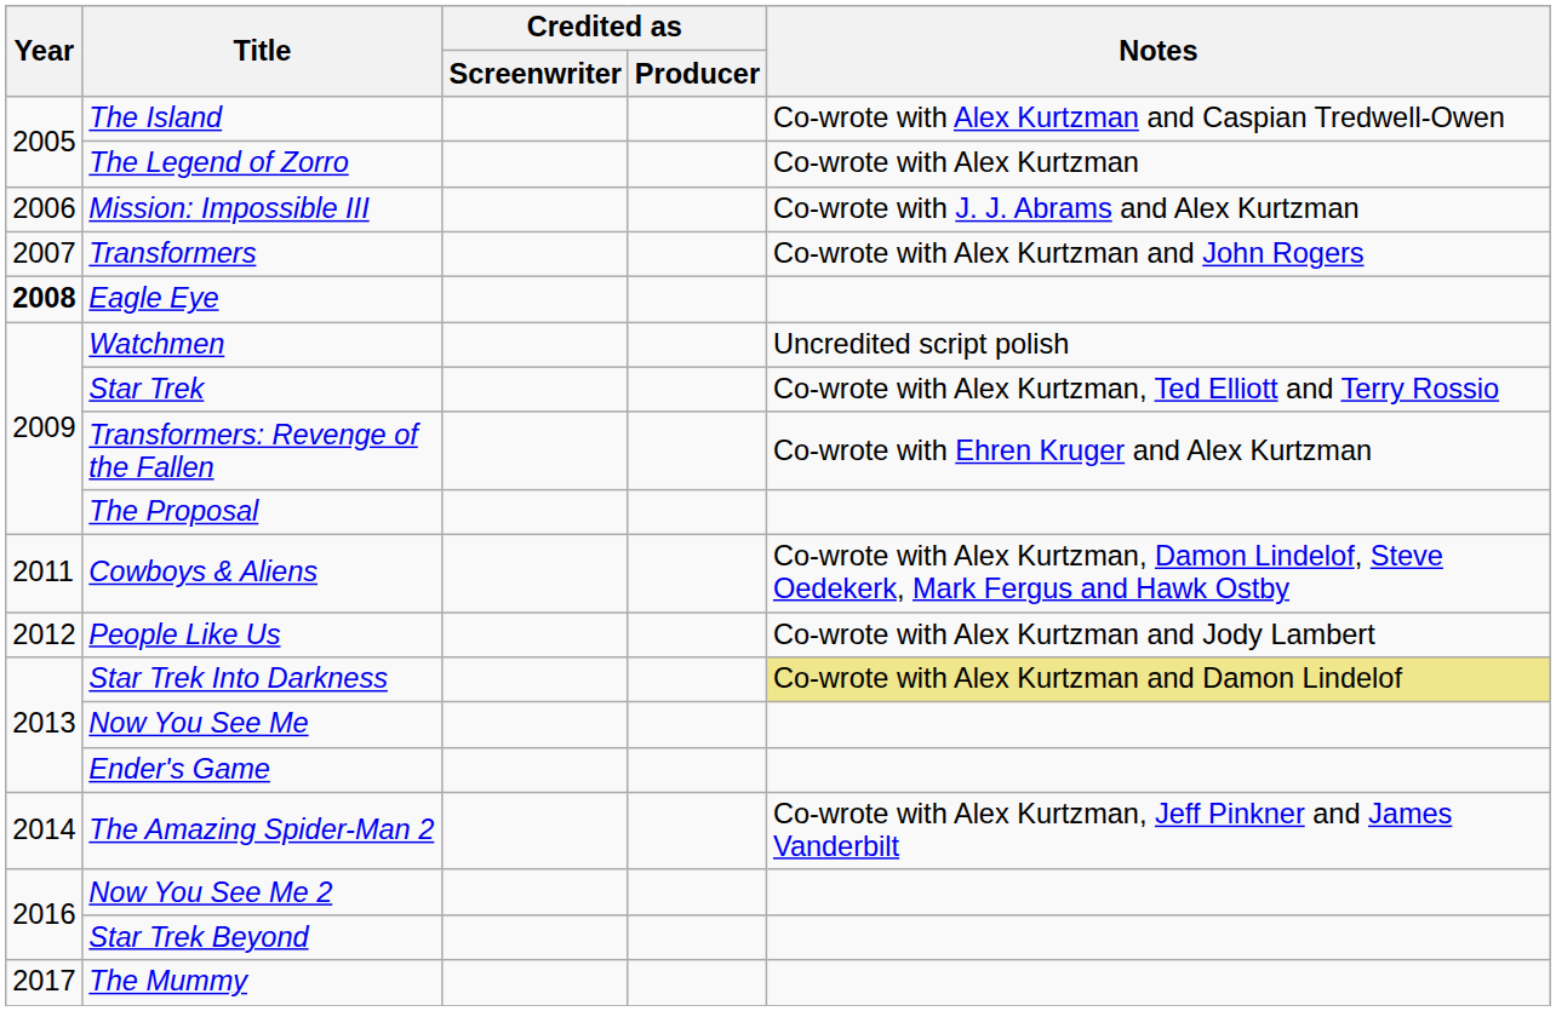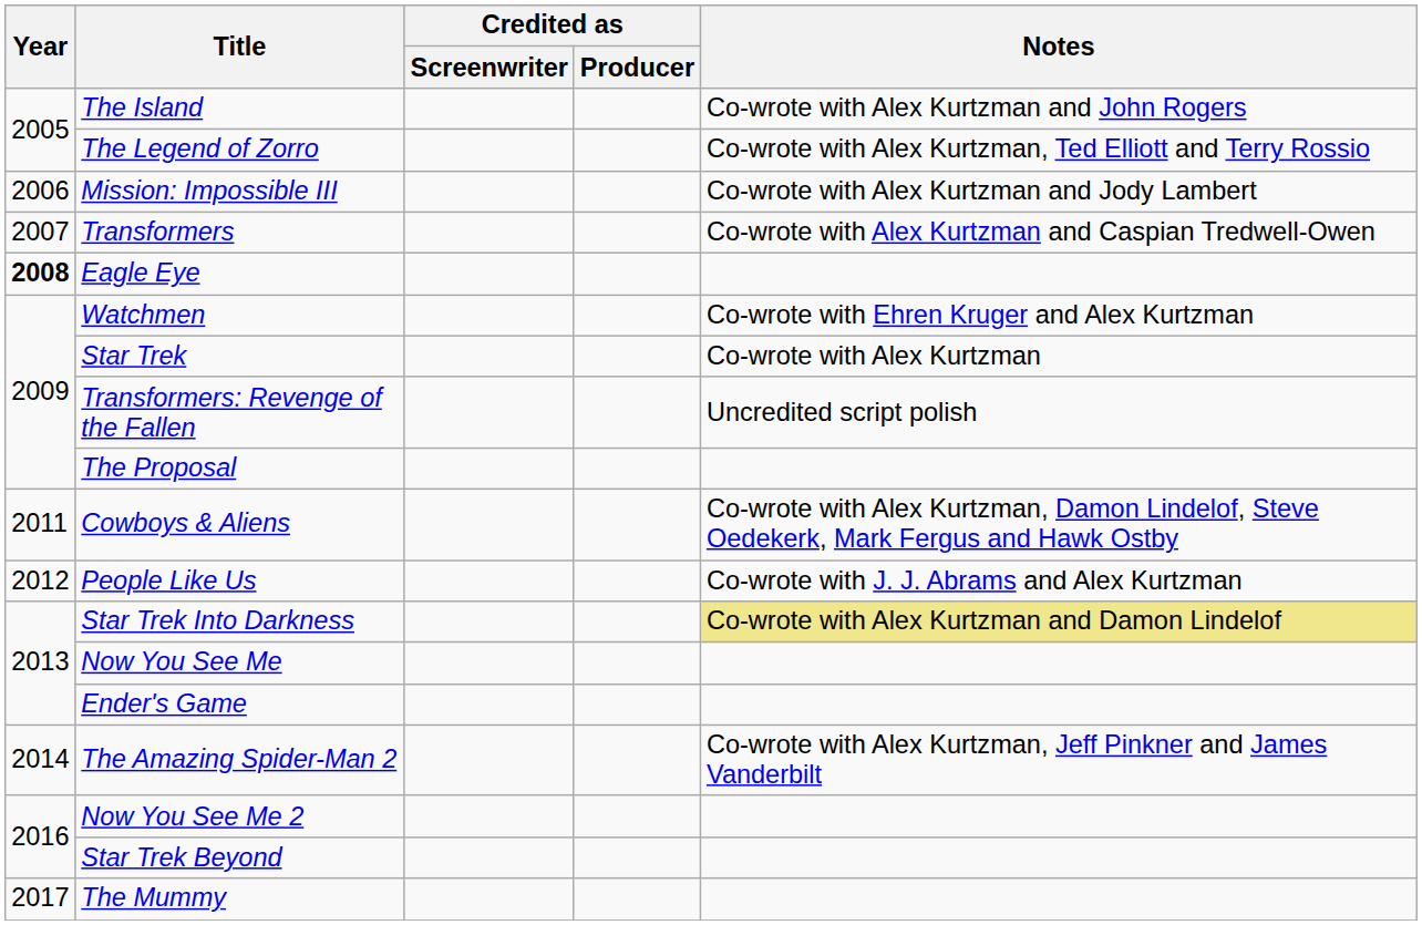The Island | Notes: Co-wrote with Alex Kurtzman and Caspian Tredwell-Owen -> Co-wrote with Alex Kurtzman and John Rogers
The Legend of Zorro | Notes: Co-wrote with Alex Kurtzman -> Co-wrote with Alex Kurtzman, Ted Elliott and Terry Rossio
Mission: Impossible III | Notes: Co-wrote with J. J. Abrams and Alex Kurtzman -> Co-wrote with Alex Kurtzman and Jody Lambert
Transformers | Notes: Co-wrote with Alex Kurtzman and John Rogers -> Co-wrote with Alex Kurtzman and Caspian Tredwell-Owen
Watchmen | Notes: Uncredited script polish -> Co-wrote with Ehren Kruger and Alex Kurtzman
Star Trek | Notes: Co-wrote with Alex Kurtzman, Ted Elliott and Terry Rossio -> Co-wrote with Alex Kurtzman
Transformers: Revenge of the Fallen | Notes: Co-wrote with Ehren Kruger and Alex Kurtzman -> Uncredited script polish
People Like Us | Notes: Co-wrote with Alex Kurtzman and Jody Lambert -> Co-wrote with J. J. Abrams and Alex Kurtzman
